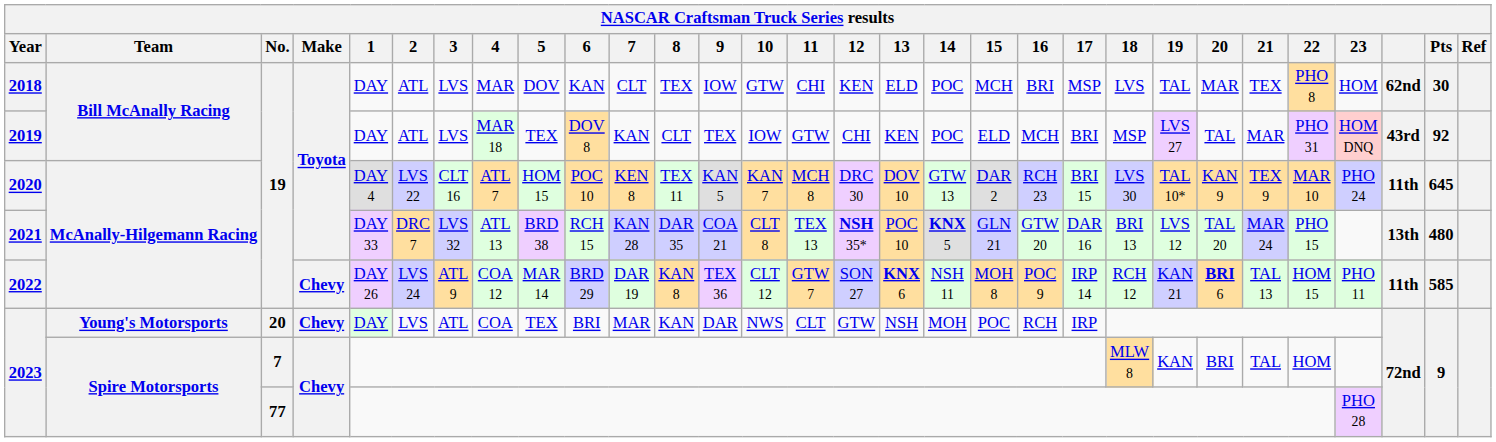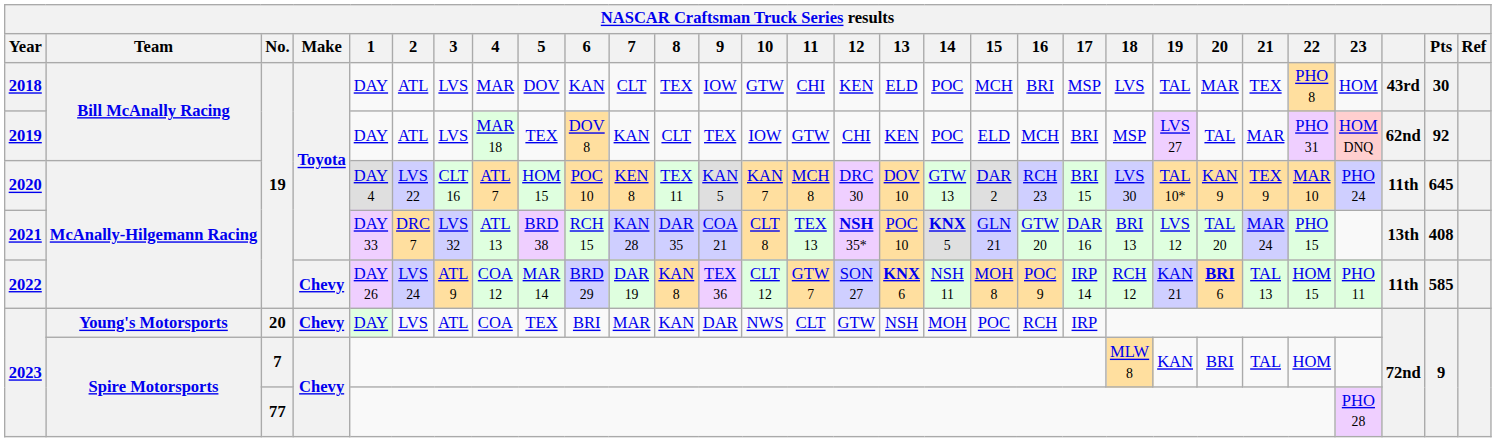2018 | column 28: 62nd -> 43rd
2019 | column 28: 43rd -> 62nd
2021 | Pts: 480 -> 408
